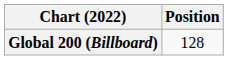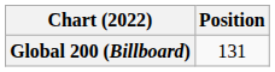Global 200 (Billboard) | Position: 128 -> 131
